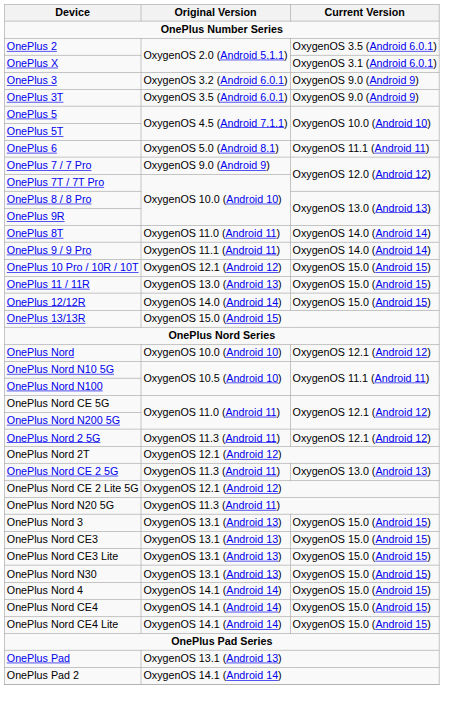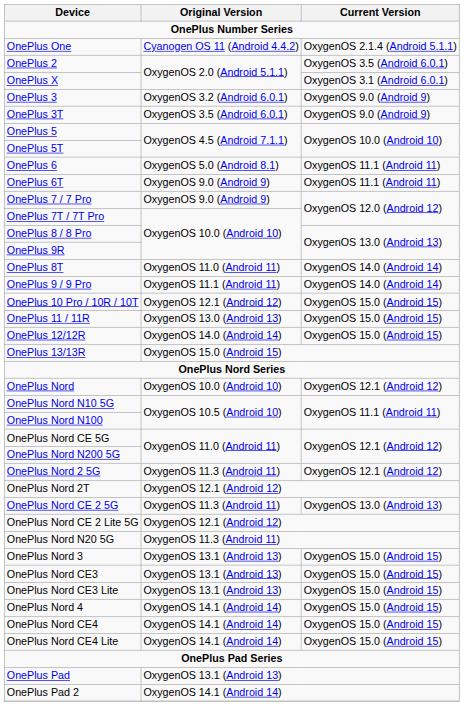+ row: OnePlus One | Cyanogen OS 11 (Android 4.4.2) | OxygenOS 2.1.4 (Android 5.1.1)
+ row: OnePlus 6T | OxygenOS 9.0 (Android 9) | OxygenOS 11.1 (Android 11)
- row: OnePlus Nord N30 | OxygenOS 13.1 (Android 13) | OxygenOS 15.0 (Android 15)
